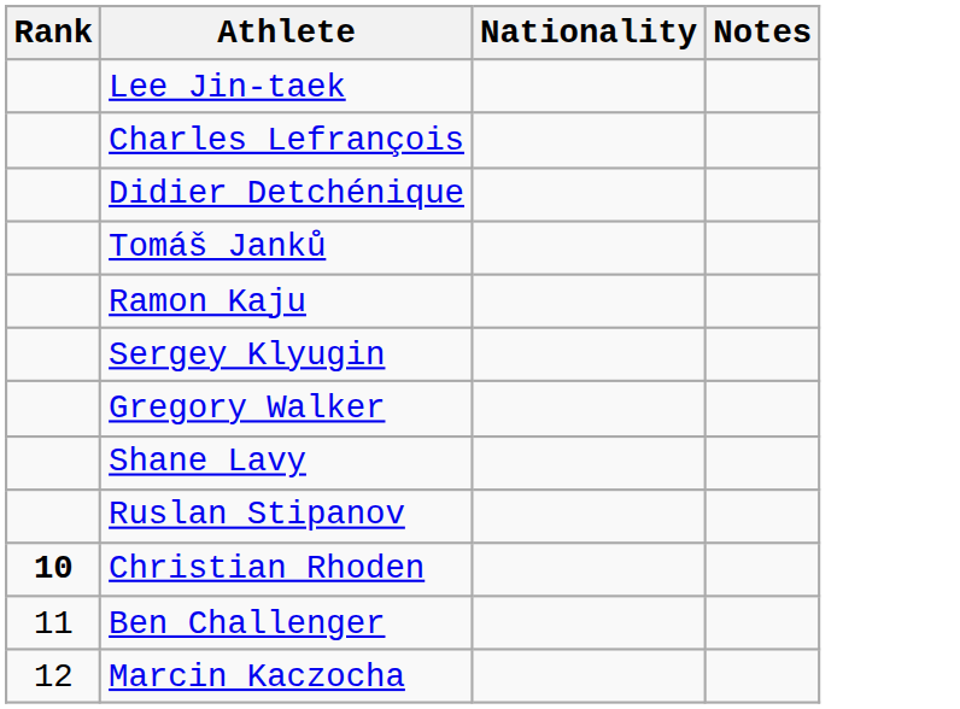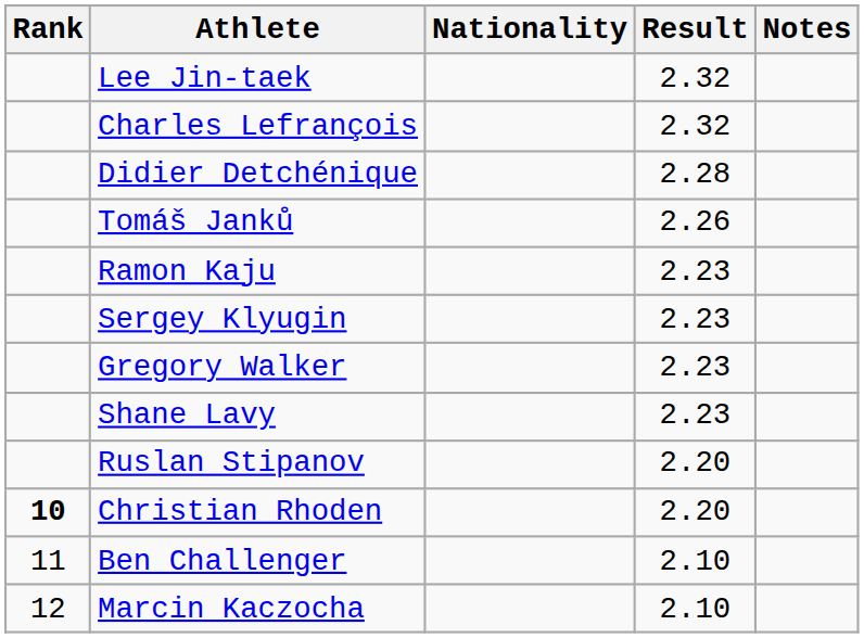+ column: Result | 2.32 | 2.32 | 2.28 | 2.26 | 2.23 | 2.23 | 2.23 | 2.23 | 2.20 | 2.20 | 2.10 | 2.10
